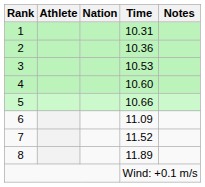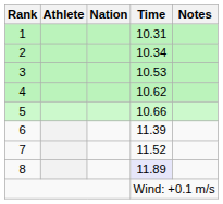2 | Time: 10.36 -> 10.34
4 | Time: 10.60 -> 10.62
6 | Time: 11.09 -> 11.39
8 | Time: no background -> lavender background
